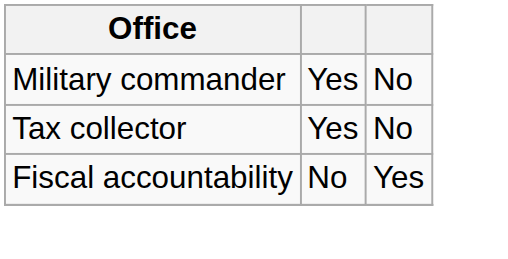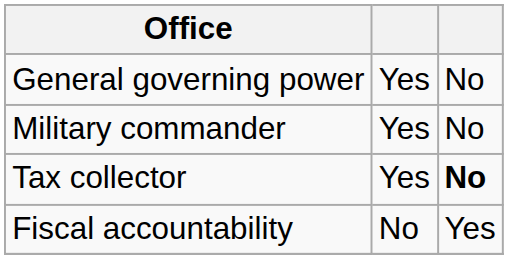+ row: General governing power | Yes | No
Tax collector | column 3: normal -> bold
